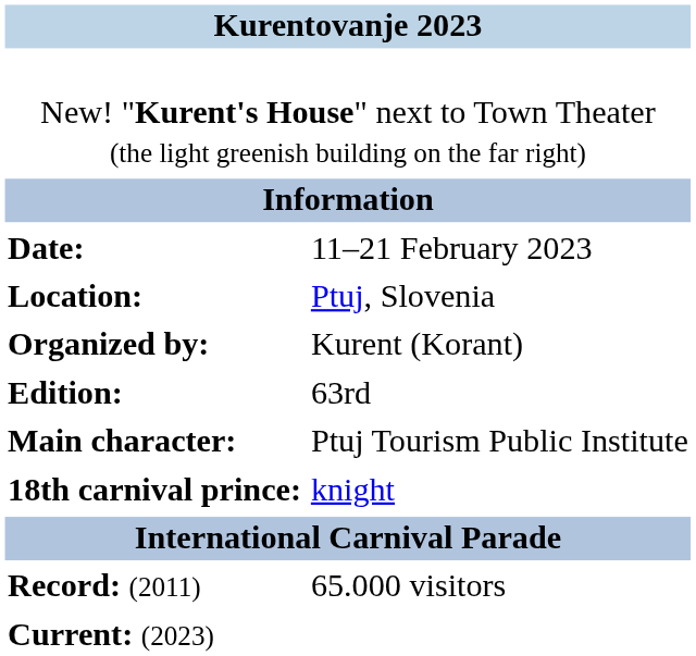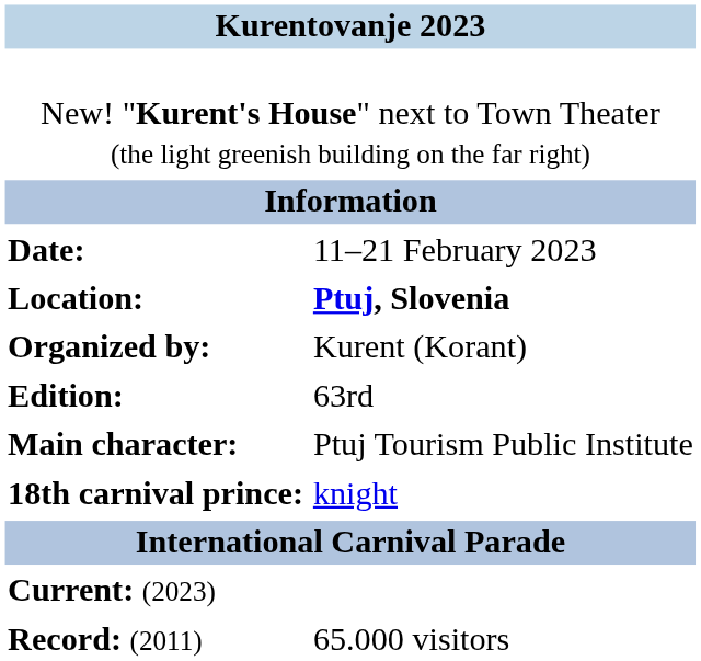Location: | column 2: normal -> bold
rows swapped: Record: (2011) <-> Current: (2023)
